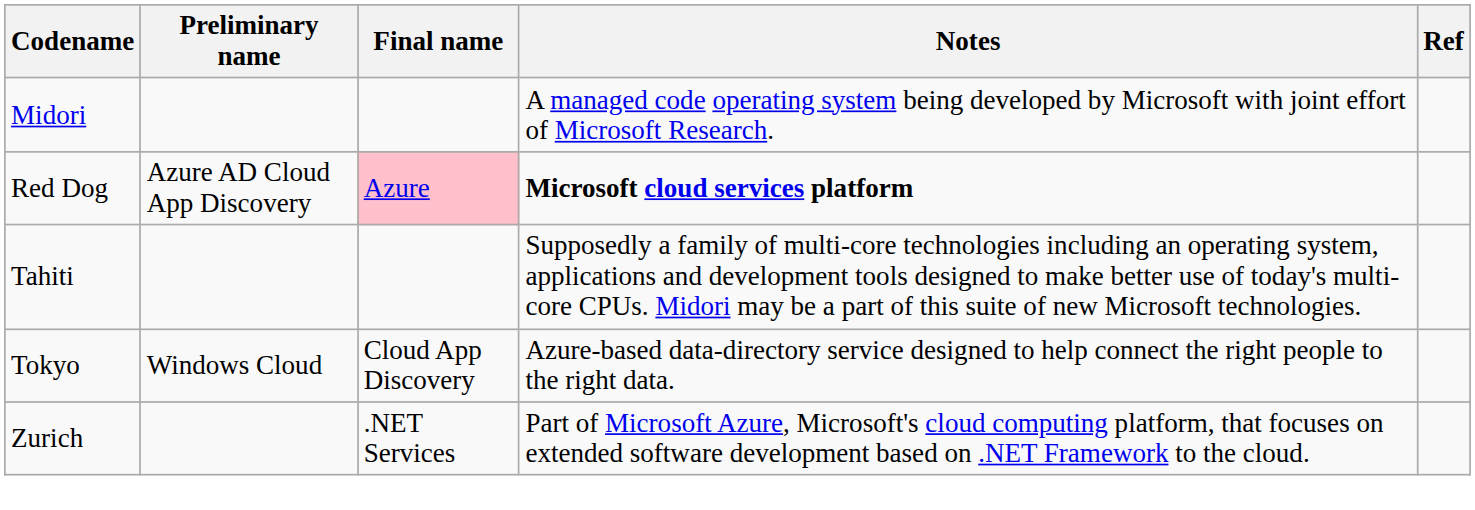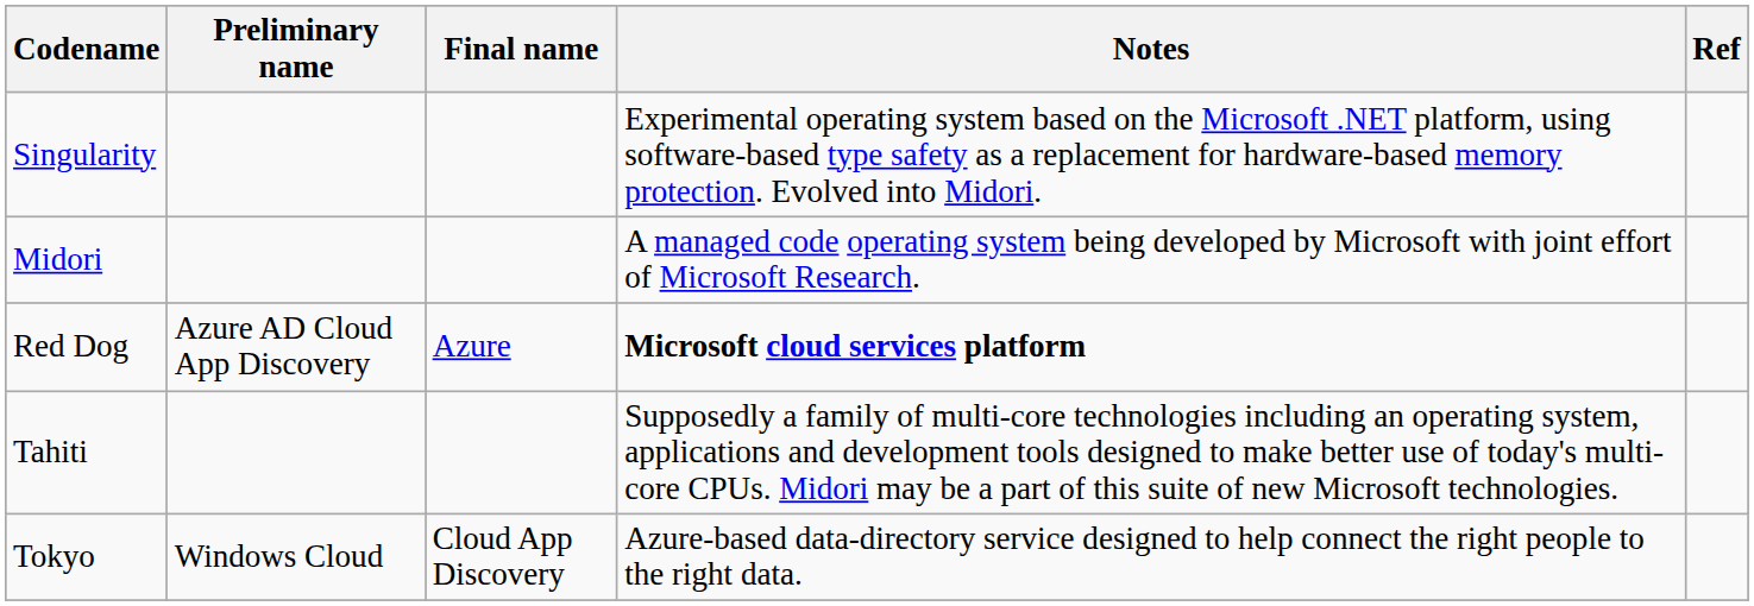+ row: Singularity | Experimental operating system based on the Microsoft .NET platform, using software-based type safety as a replacement for hardware-based memory protection. Evolved into Midori.
Red Dog | Final name: pink background -> no background
- row: Zurich | .NET Services | Part of Microsoft Azure, Microsoft's cloud computing platform, that focuses on extended software development based on .NET Framework to the cloud.
